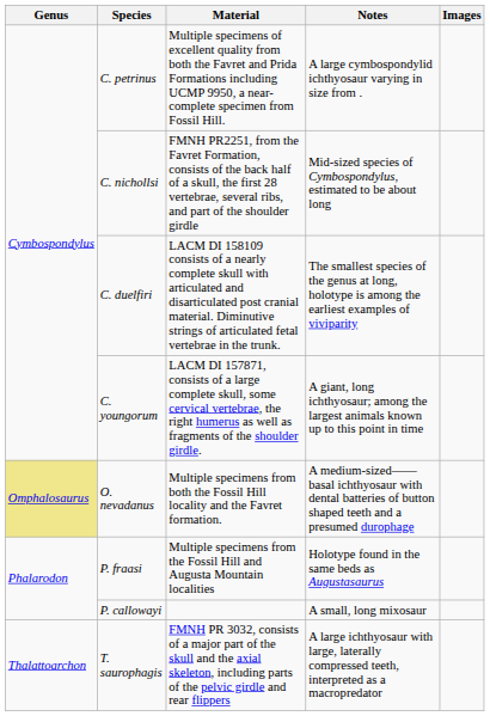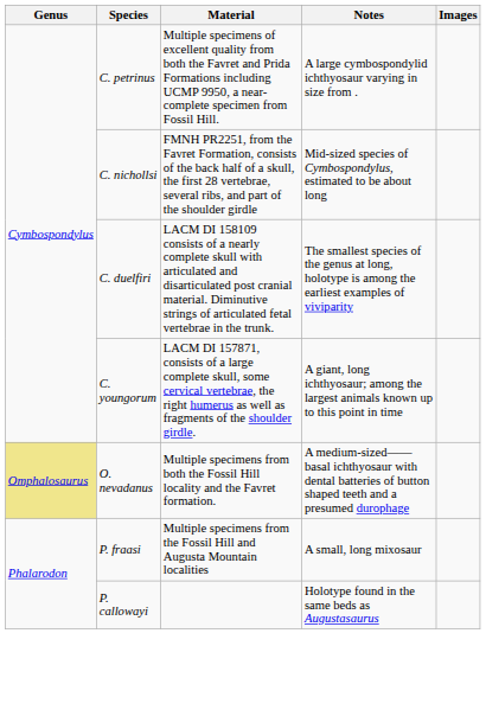P. fraasi | Notes: Holotype found in the same beds as Augustasaurus -> A small, long mixosaur
P. callowayi | Notes: A small, long mixosaur -> Holotype found in the same beds as Augustasaurus
- row: Thalattoarchon | T. saurophagis | FMNH PR 3032, consists of a major part of the skull and the axial skeleton, including parts of the pelvic girdle and rear flippers | A large ichthyosaur with large, laterally compressed teeth, interpreted as a macropredator
